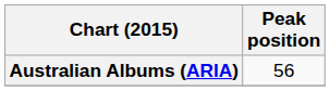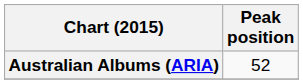Australian Albums (ARIA) | Peak position: 56 -> 52
